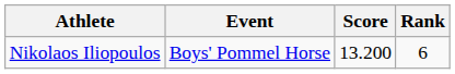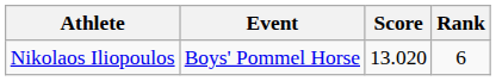Nikolaos Iliopoulos | Score: 13.200 -> 13.020
